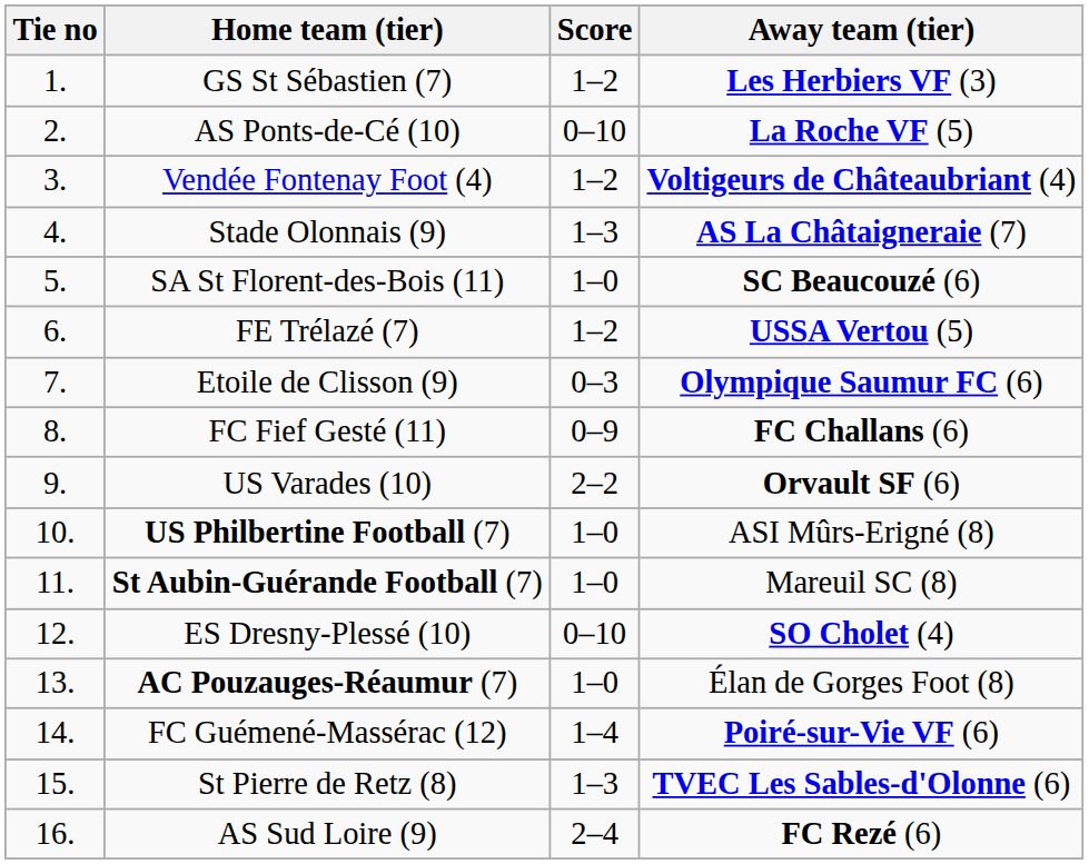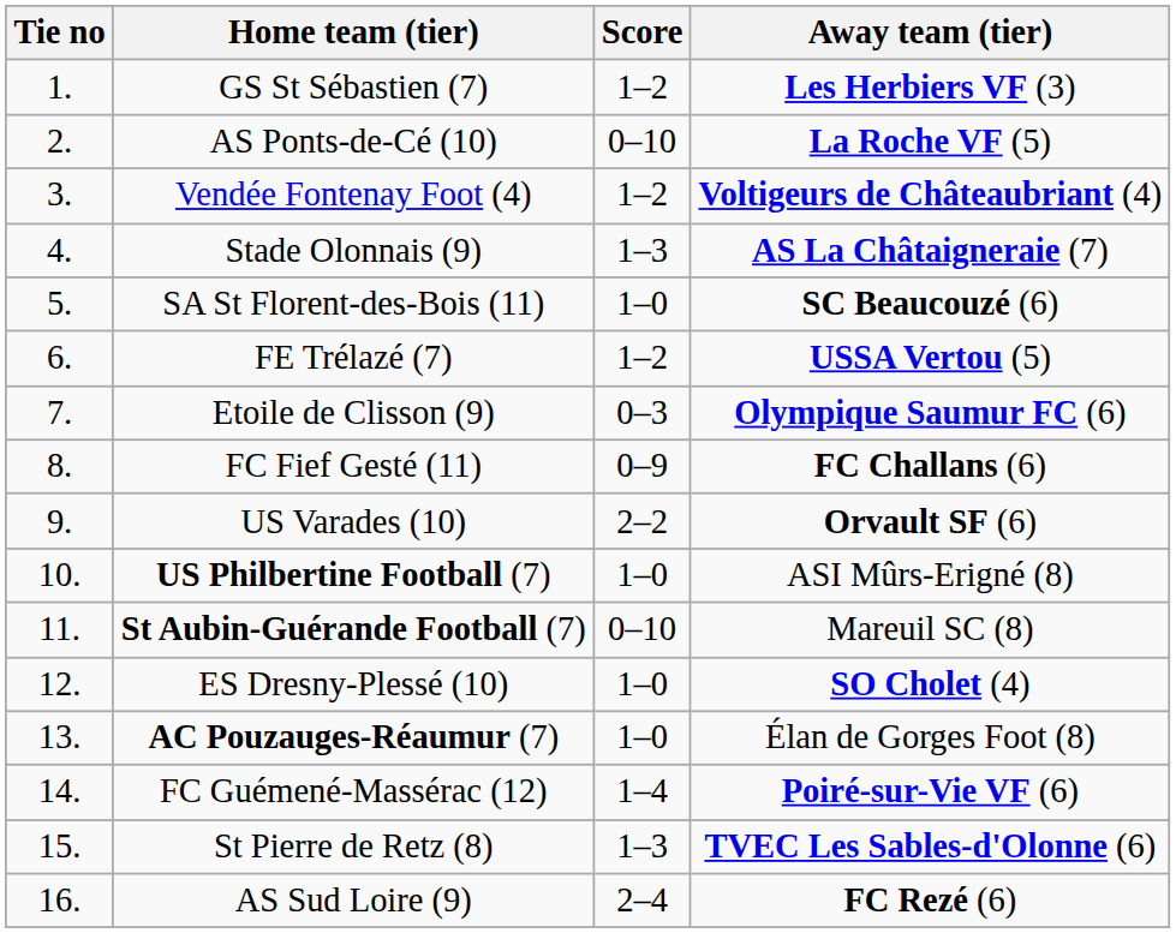St Aubin-Guérande Football (7) | Score: 1–0 -> 0–10
ES Dresny-Plessé (10) | Score: 0–10 -> 1–0
